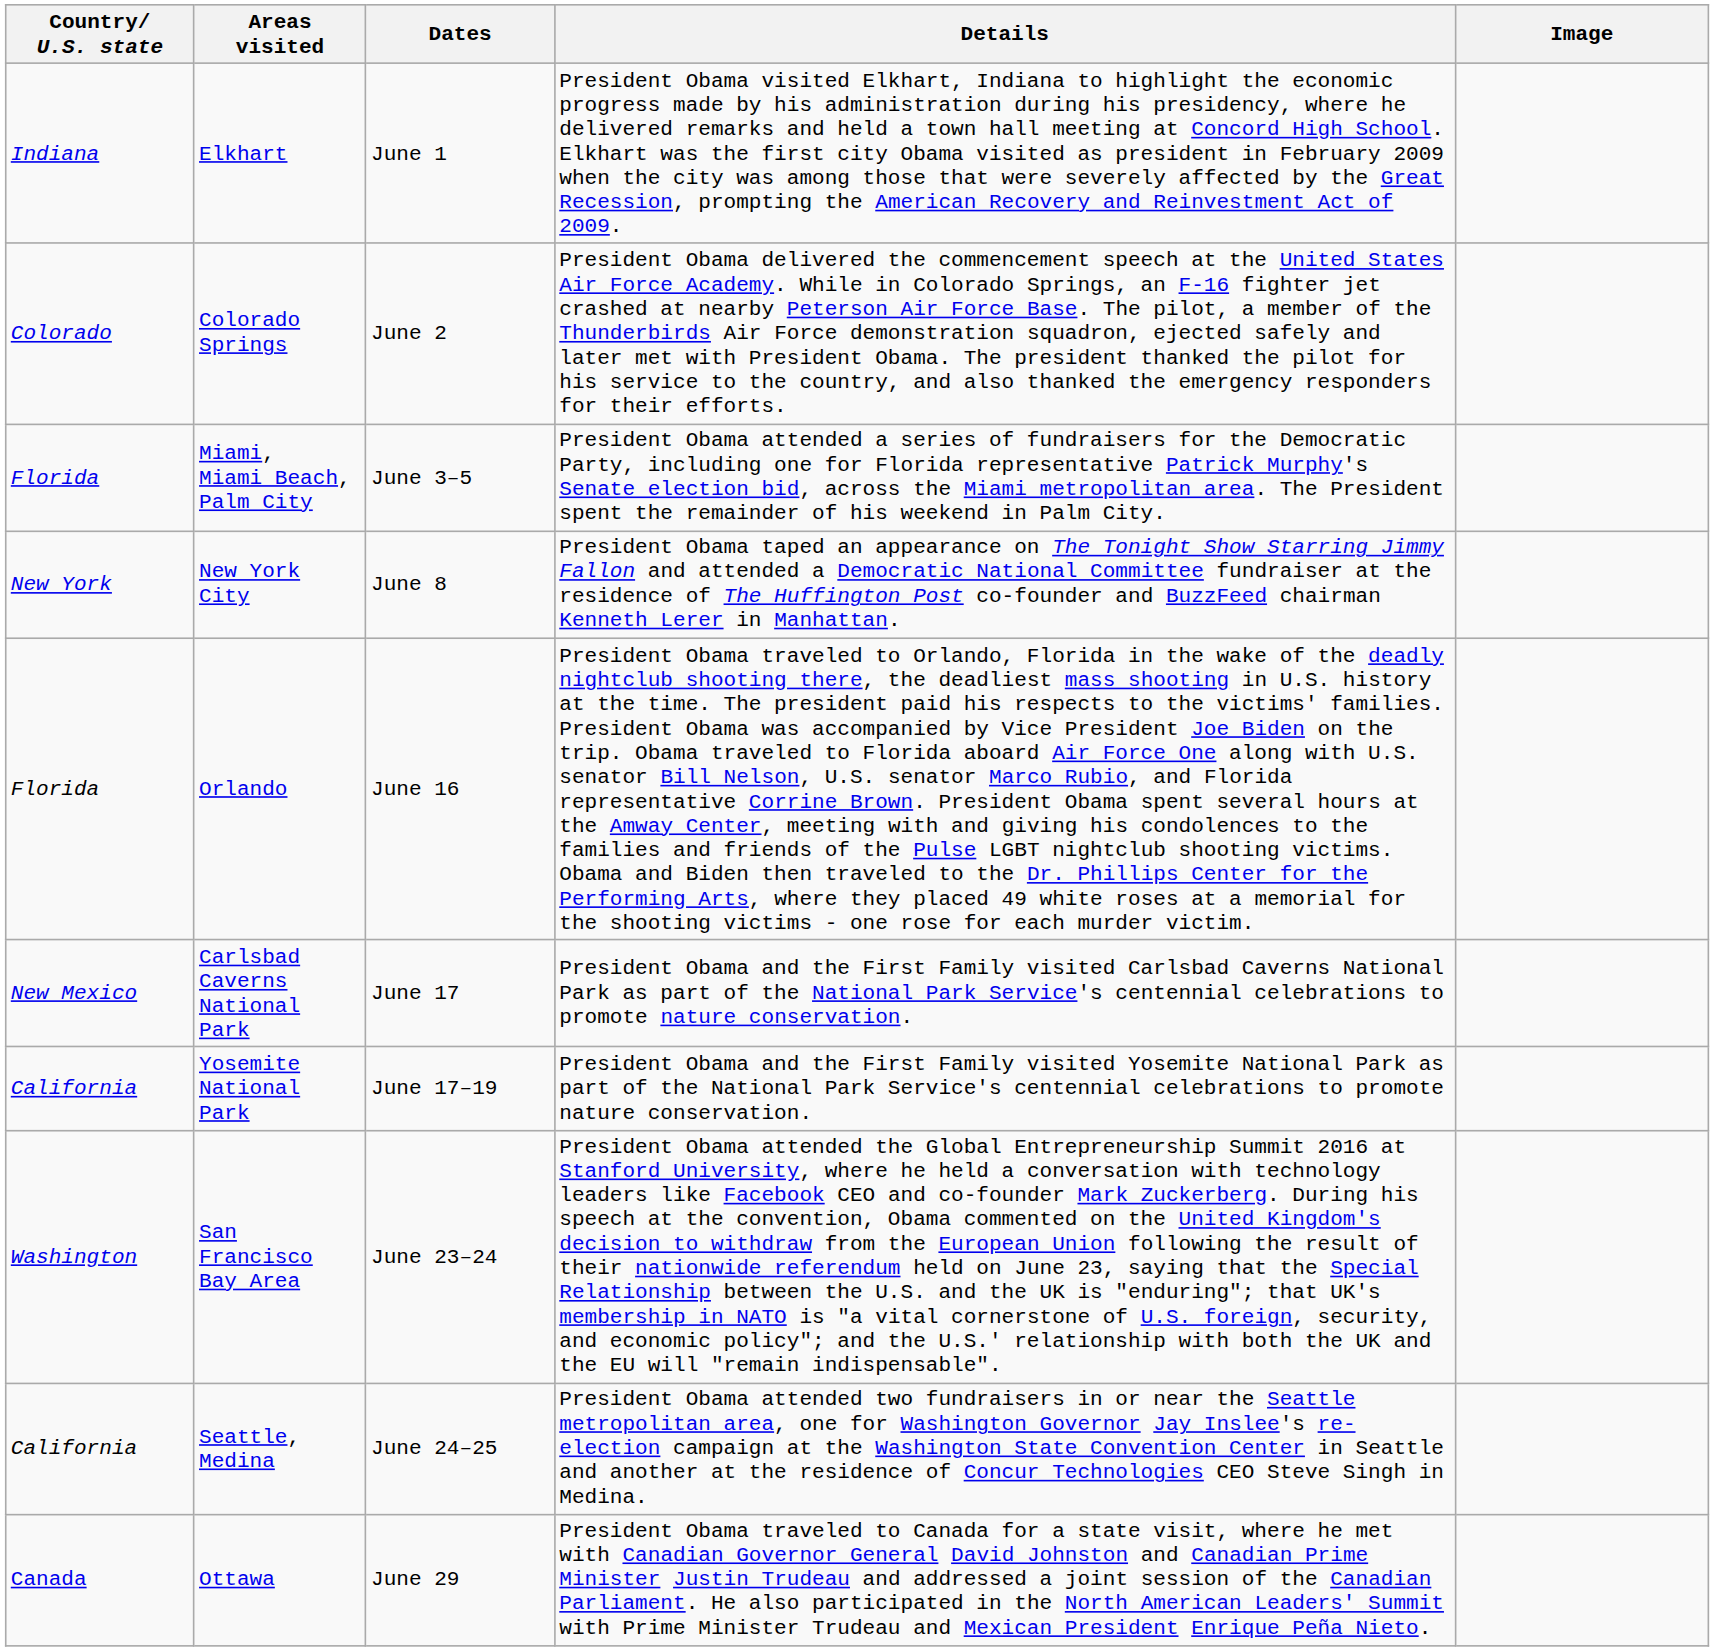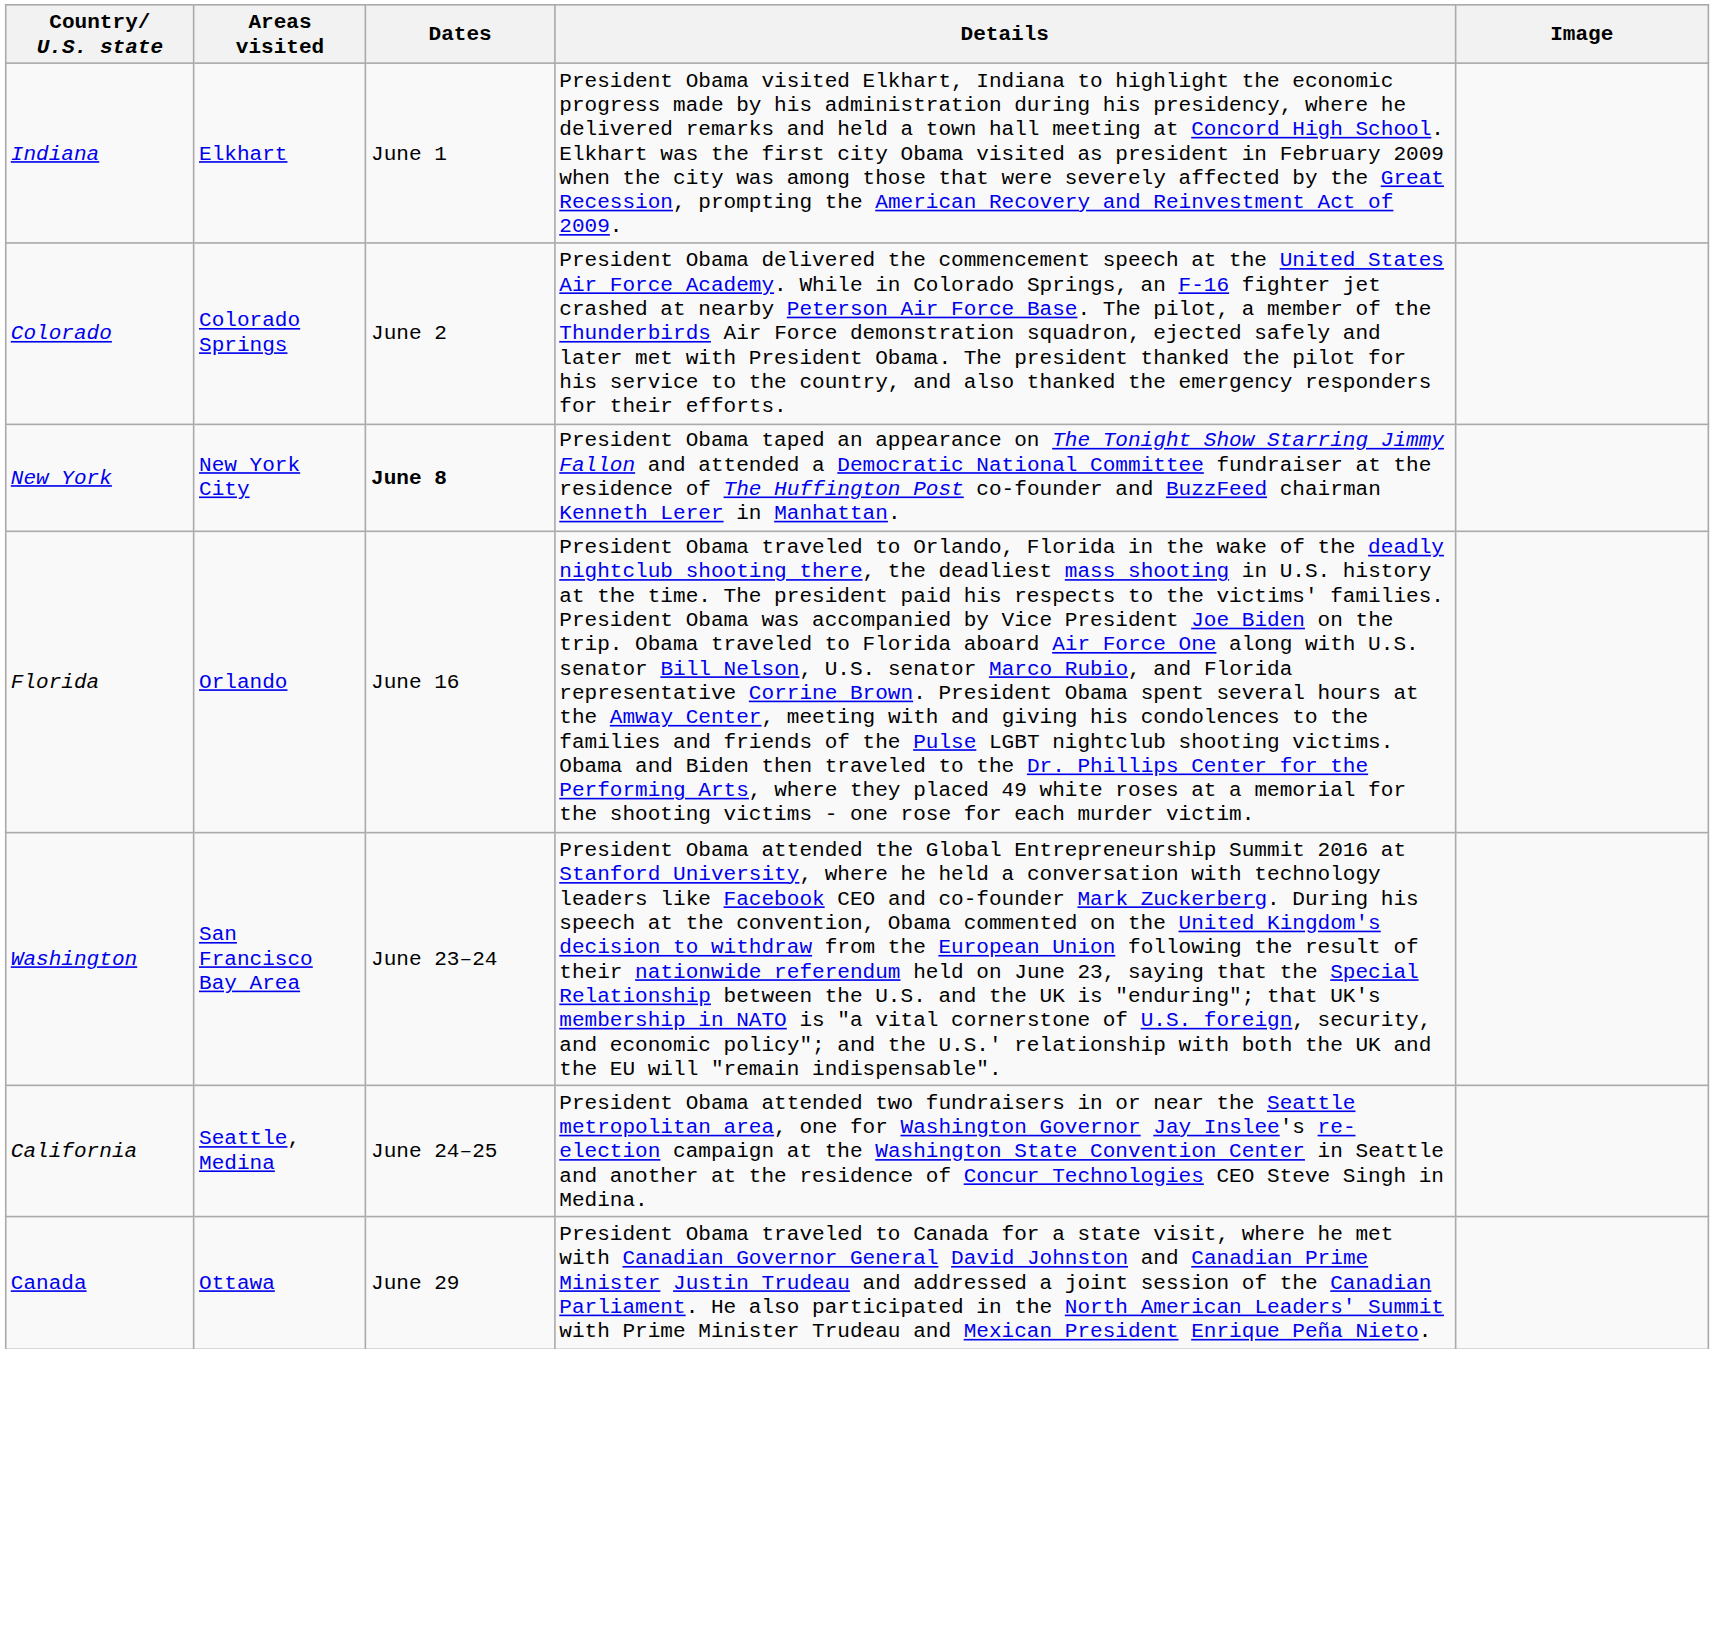- row: Florida | Miami, Miami Beach, Palm City | June 3–5 | President Obama attended a series of fundraisers for the Democratic Party, including one for Florida representative Patrick Murphy's Senate election bid, across the Miami metropolitan area. The President spent the remainder of his weekend in Palm City.
New York City | Dates: normal -> bold
- row: New Mexico | Carlsbad Caverns National Park | June 17 | President Obama and the First Family visited Carlsbad Caverns National Park as part of the National Park Service's centennial celebrations to promote nature conservation.
- row: California | Yosemite National Park | June 17–19 | President Obama and the First Family visited Yosemite National Park as part of the National Park Service's centennial celebrations to promote nature conservation.
